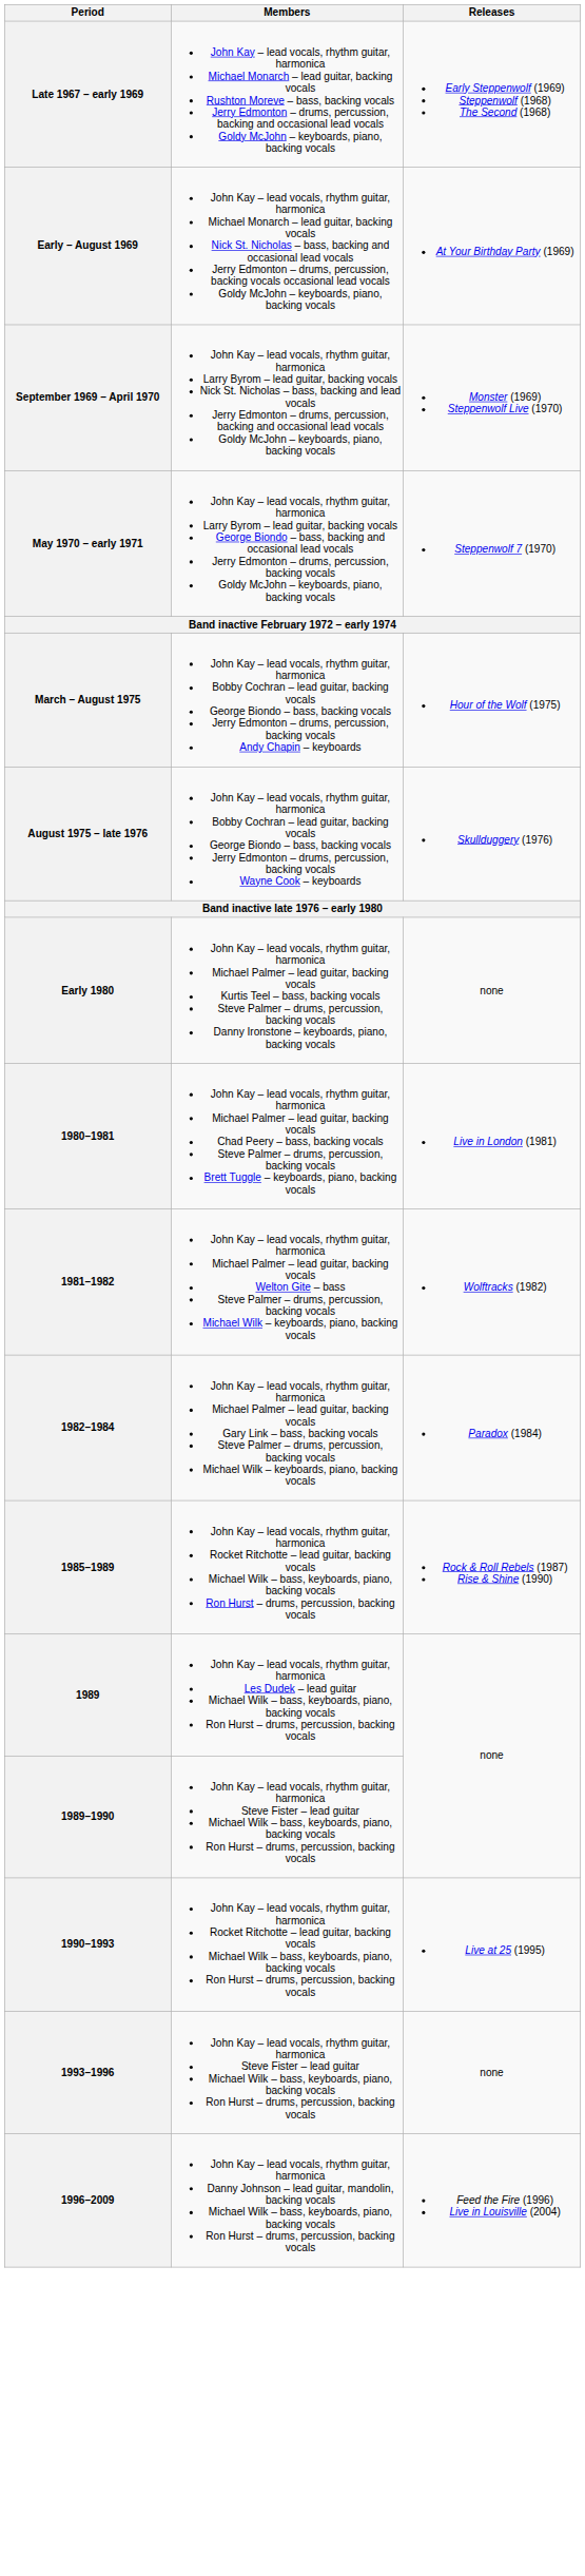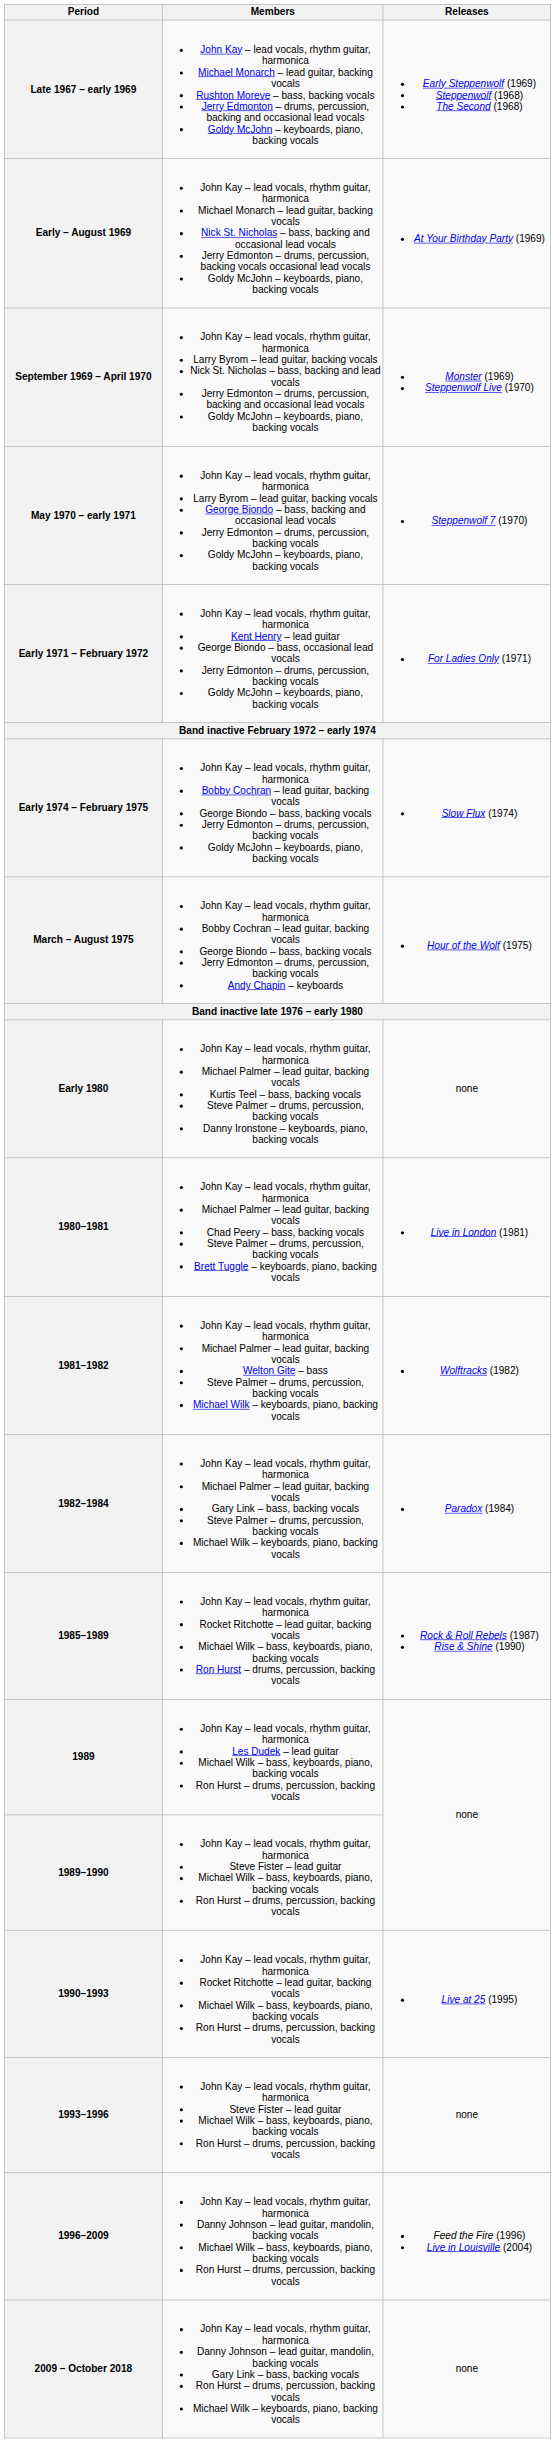+ row: Early 1971 – February 1972 | John Kay – lead vocals, rhythm guitar, harmonica Kent Henry – lead guitar George Biondo – bass, occasional lead vocals Jerry Edmonton – drums, percussion, backing vocals Goldy McJohn – keyboards, piano, backing vocals | For Ladies Only (1971)
+ row: Early 1974 – February 1975 | John Kay – lead vocals, rhythm guitar, harmonica Bobby Cochran – lead guitar, backing vocals George Biondo – bass, backing vocals Jerry Edmonton – drums, percussion, backing vocals Goldy McJohn – keyboards, piano, backing vocals | Slow Flux (1974)
- row: August 1975 – late 1976 | John Kay – lead vocals, rhythm guitar, harmonica Bobby Cochran – lead guitar, backing vocals George Biondo – bass, backing vocals Jerry Edmonton – drums, percussion, backing vocals Wayne Cook – keyboards | Skullduggery (1976)
+ row: 2009 – October 2018 | John Kay – lead vocals, rhythm guitar, harmonica Danny Johnson – lead guitar, mandolin, backing vocals Gary Link – bass, backing vocals Ron Hurst – drums, percussion, backing vocals Michael Wilk – keyboards, piano, backing vocals | none
